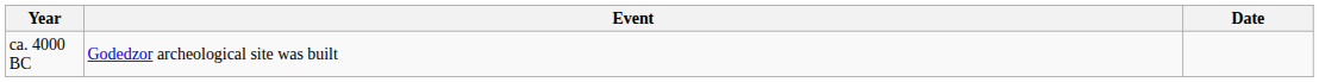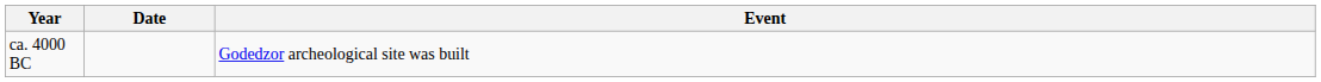columns swapped: Date <-> Event
